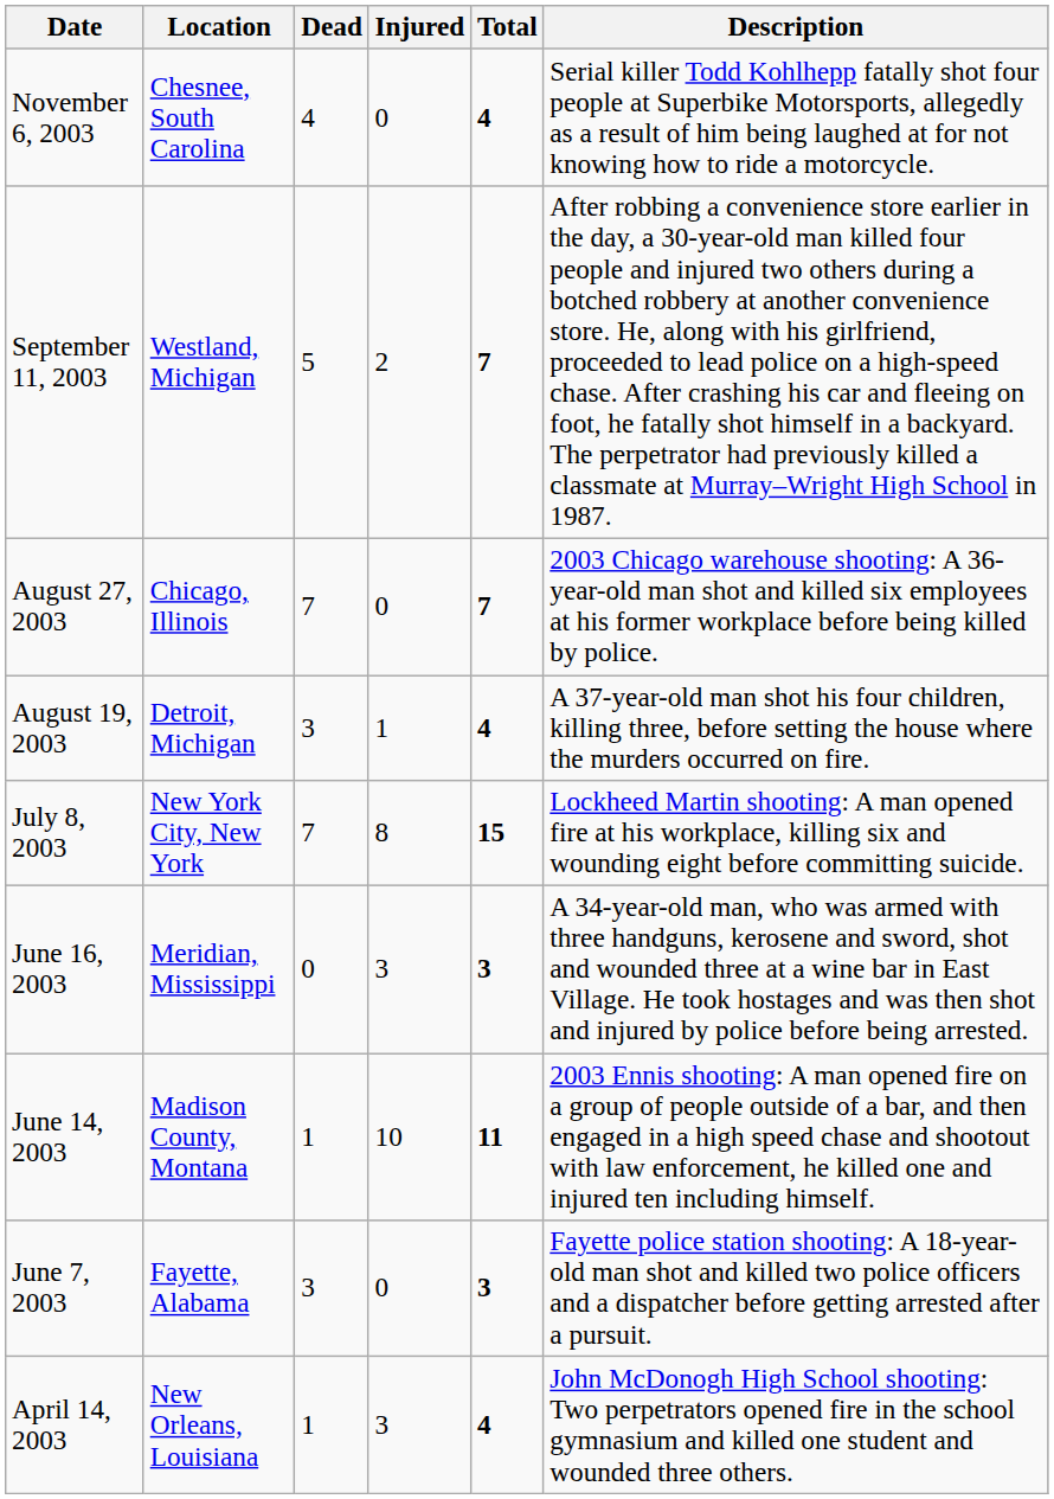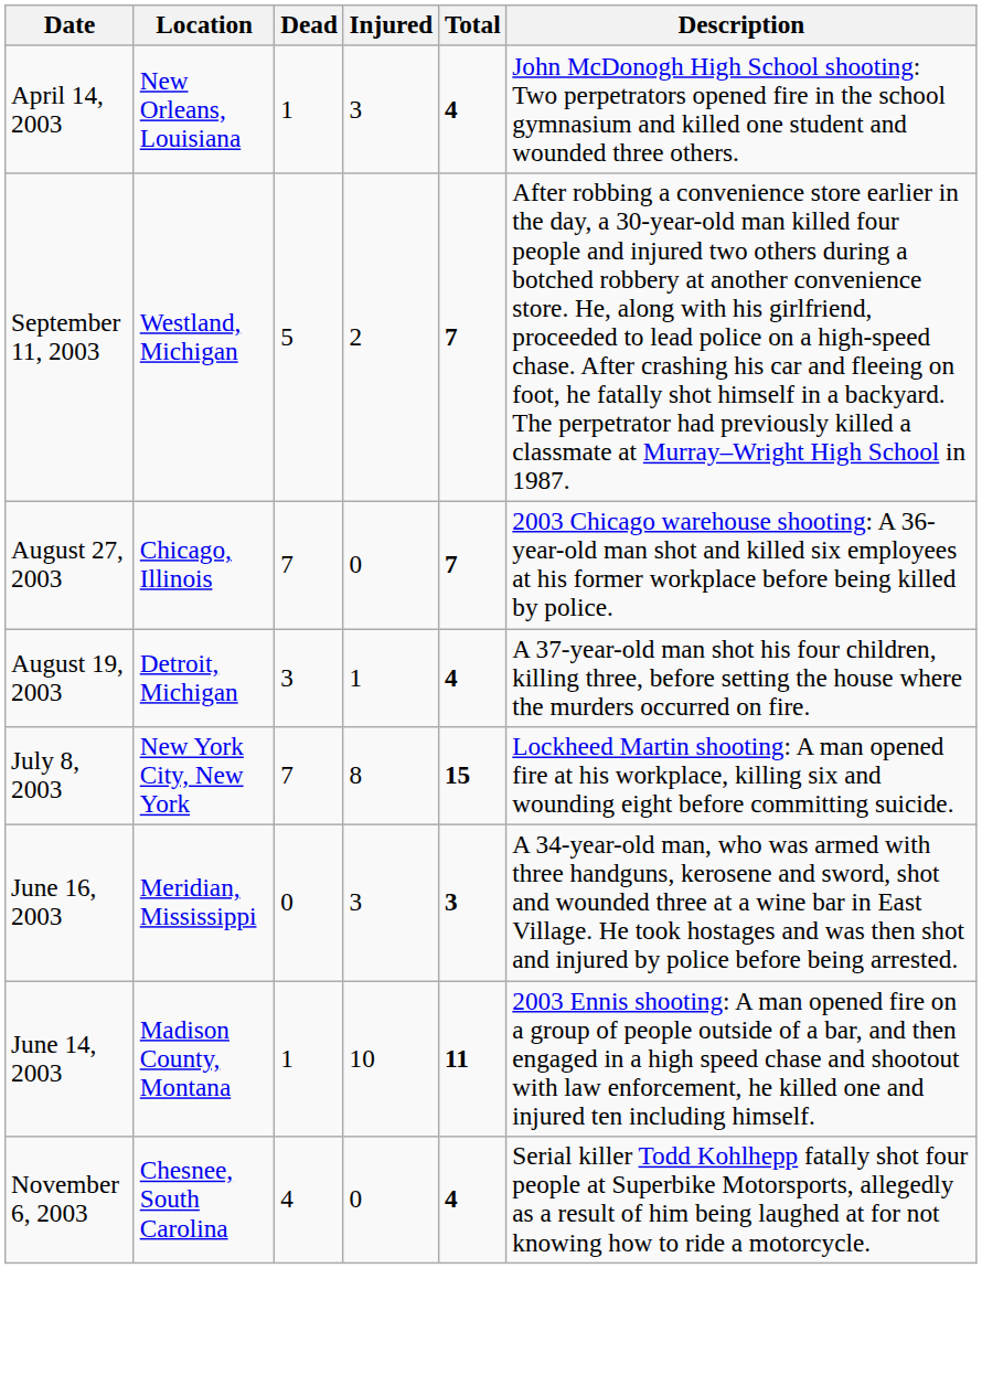rows swapped: November 6, 2003 <-> April 14, 2003
- row: June 7, 2003 | Fayette, Alabama | 3 | 0 | 3 | Fayette police station shooting: A 18-year-old man shot and killed two police officers and a dispatcher before getting arrested after a pursuit.
